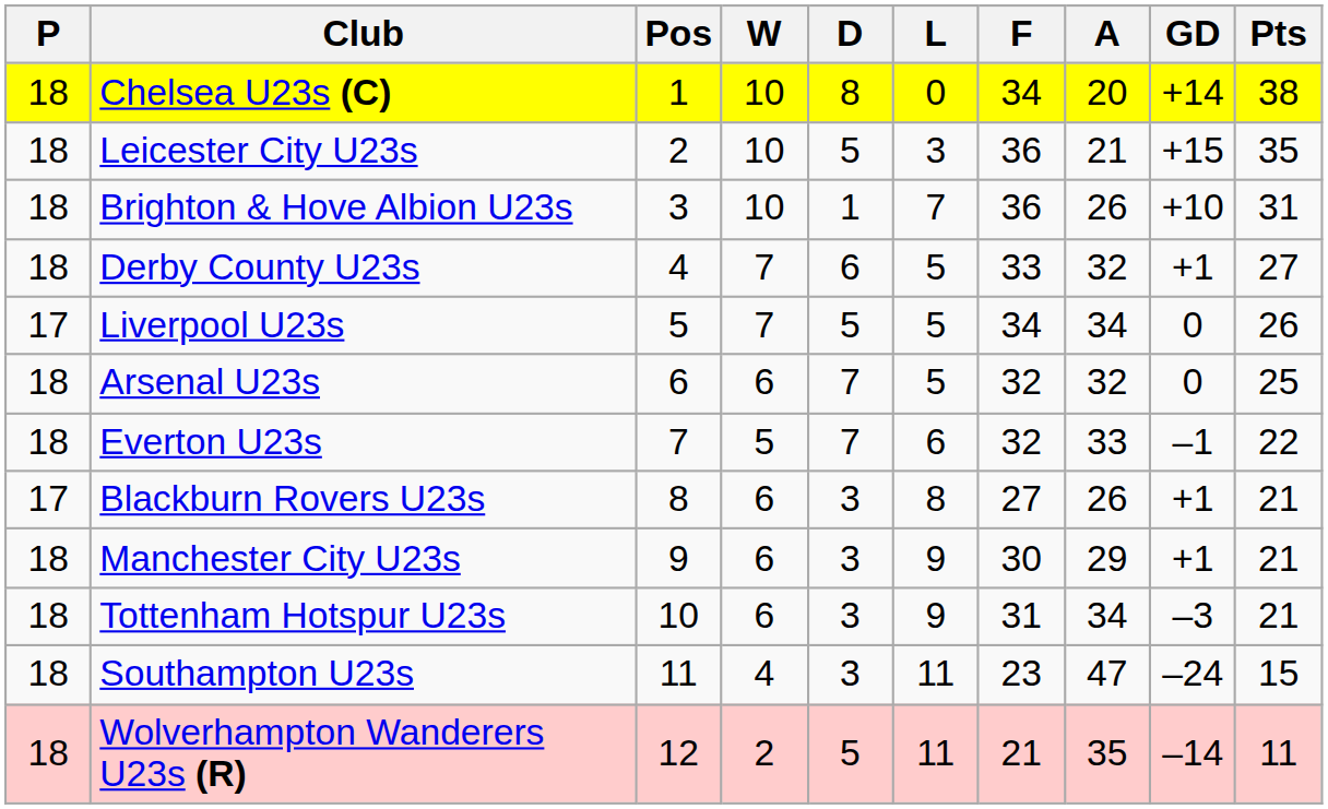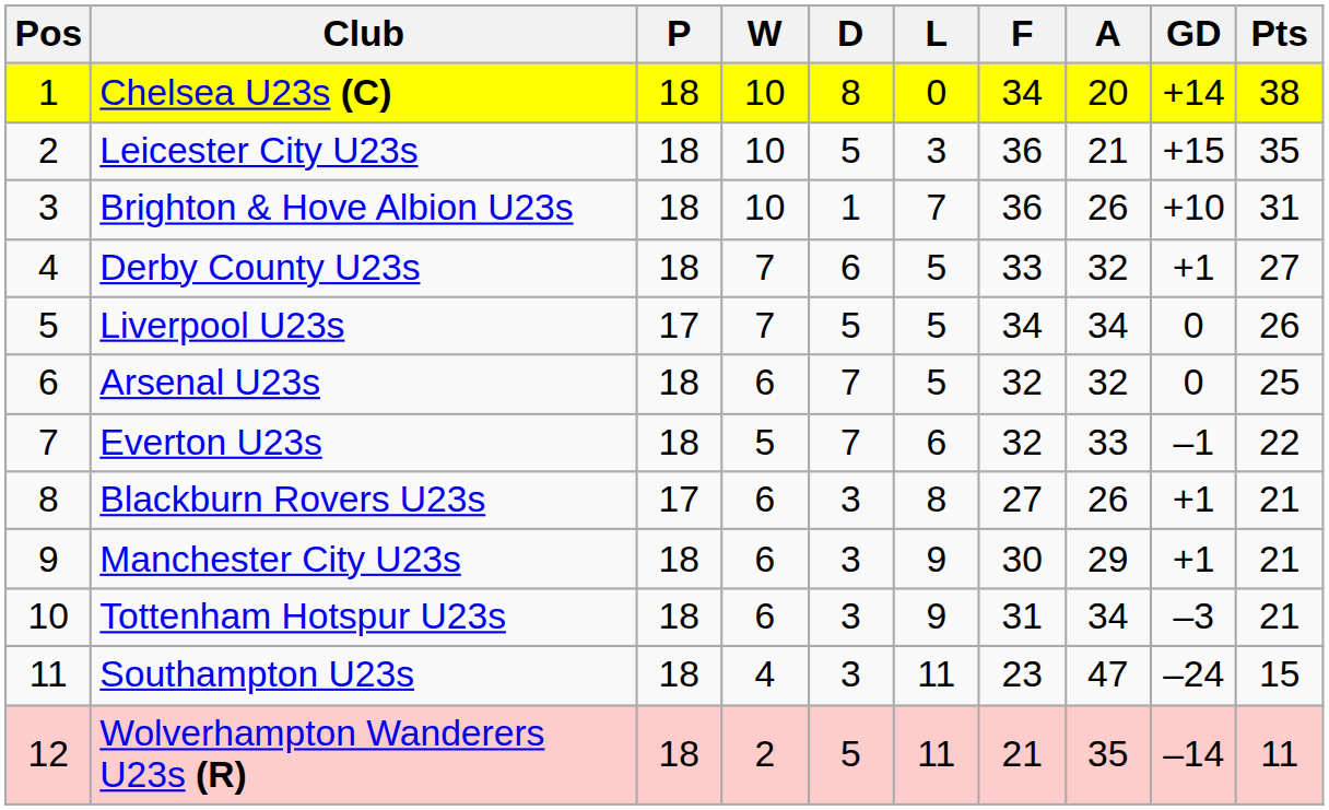columns swapped: Pos <-> P
